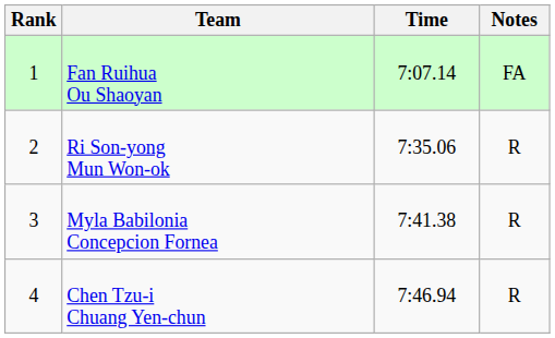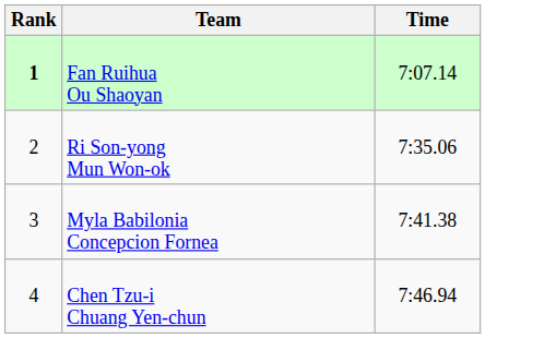- column: Notes | FA | R | R | R
Fan Ruihua Ou Shaoyan | Rank: normal -> bold
